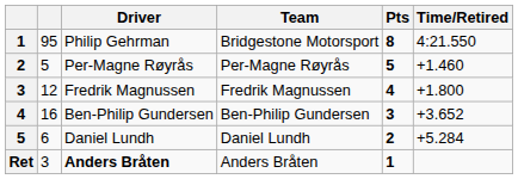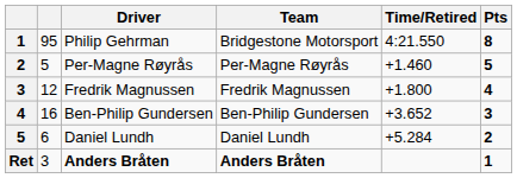columns swapped: Time/Retired <-> Pts
Ret | Team: normal -> bold
